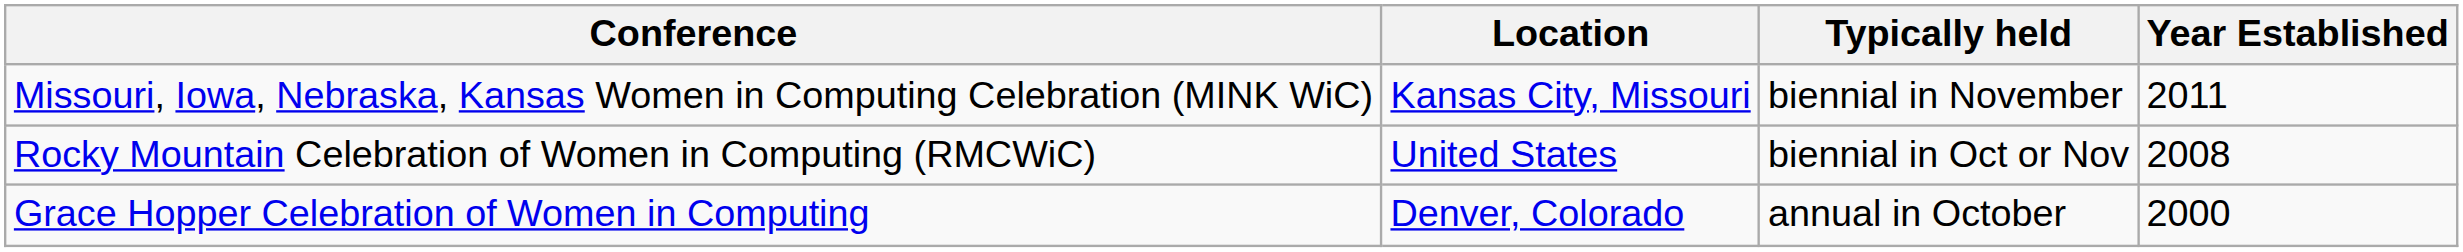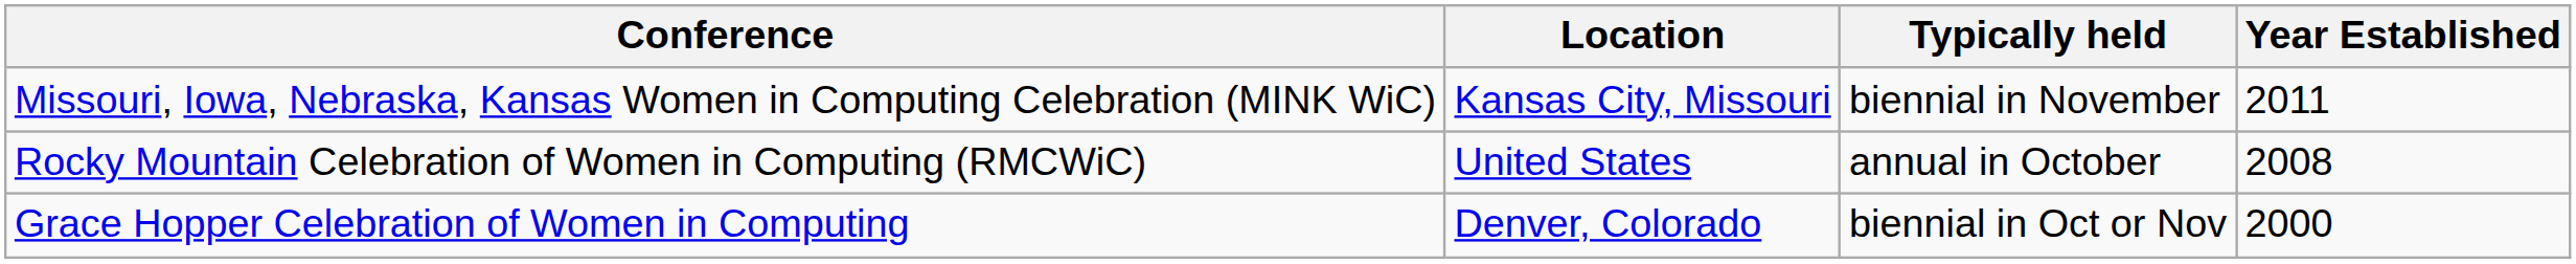Rocky Mountain Celebration of Women in Computing (RMCWiC) | Typically held: biennial in Oct or Nov -> annual in October
Grace Hopper Celebration of Women in Computing | Typically held: annual in October -> biennial in Oct or Nov
